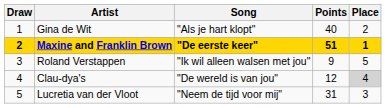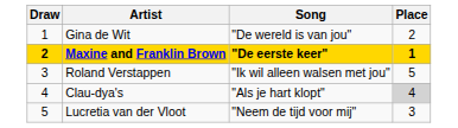- column: Points | 40 | 51 | 9 | 12 | 31
Gina de Wit | Song: "Als je hart klopt" -> "De wereld is van jou"
Clau-dya's | Song: "De wereld is van jou" -> "Als je hart klopt"
